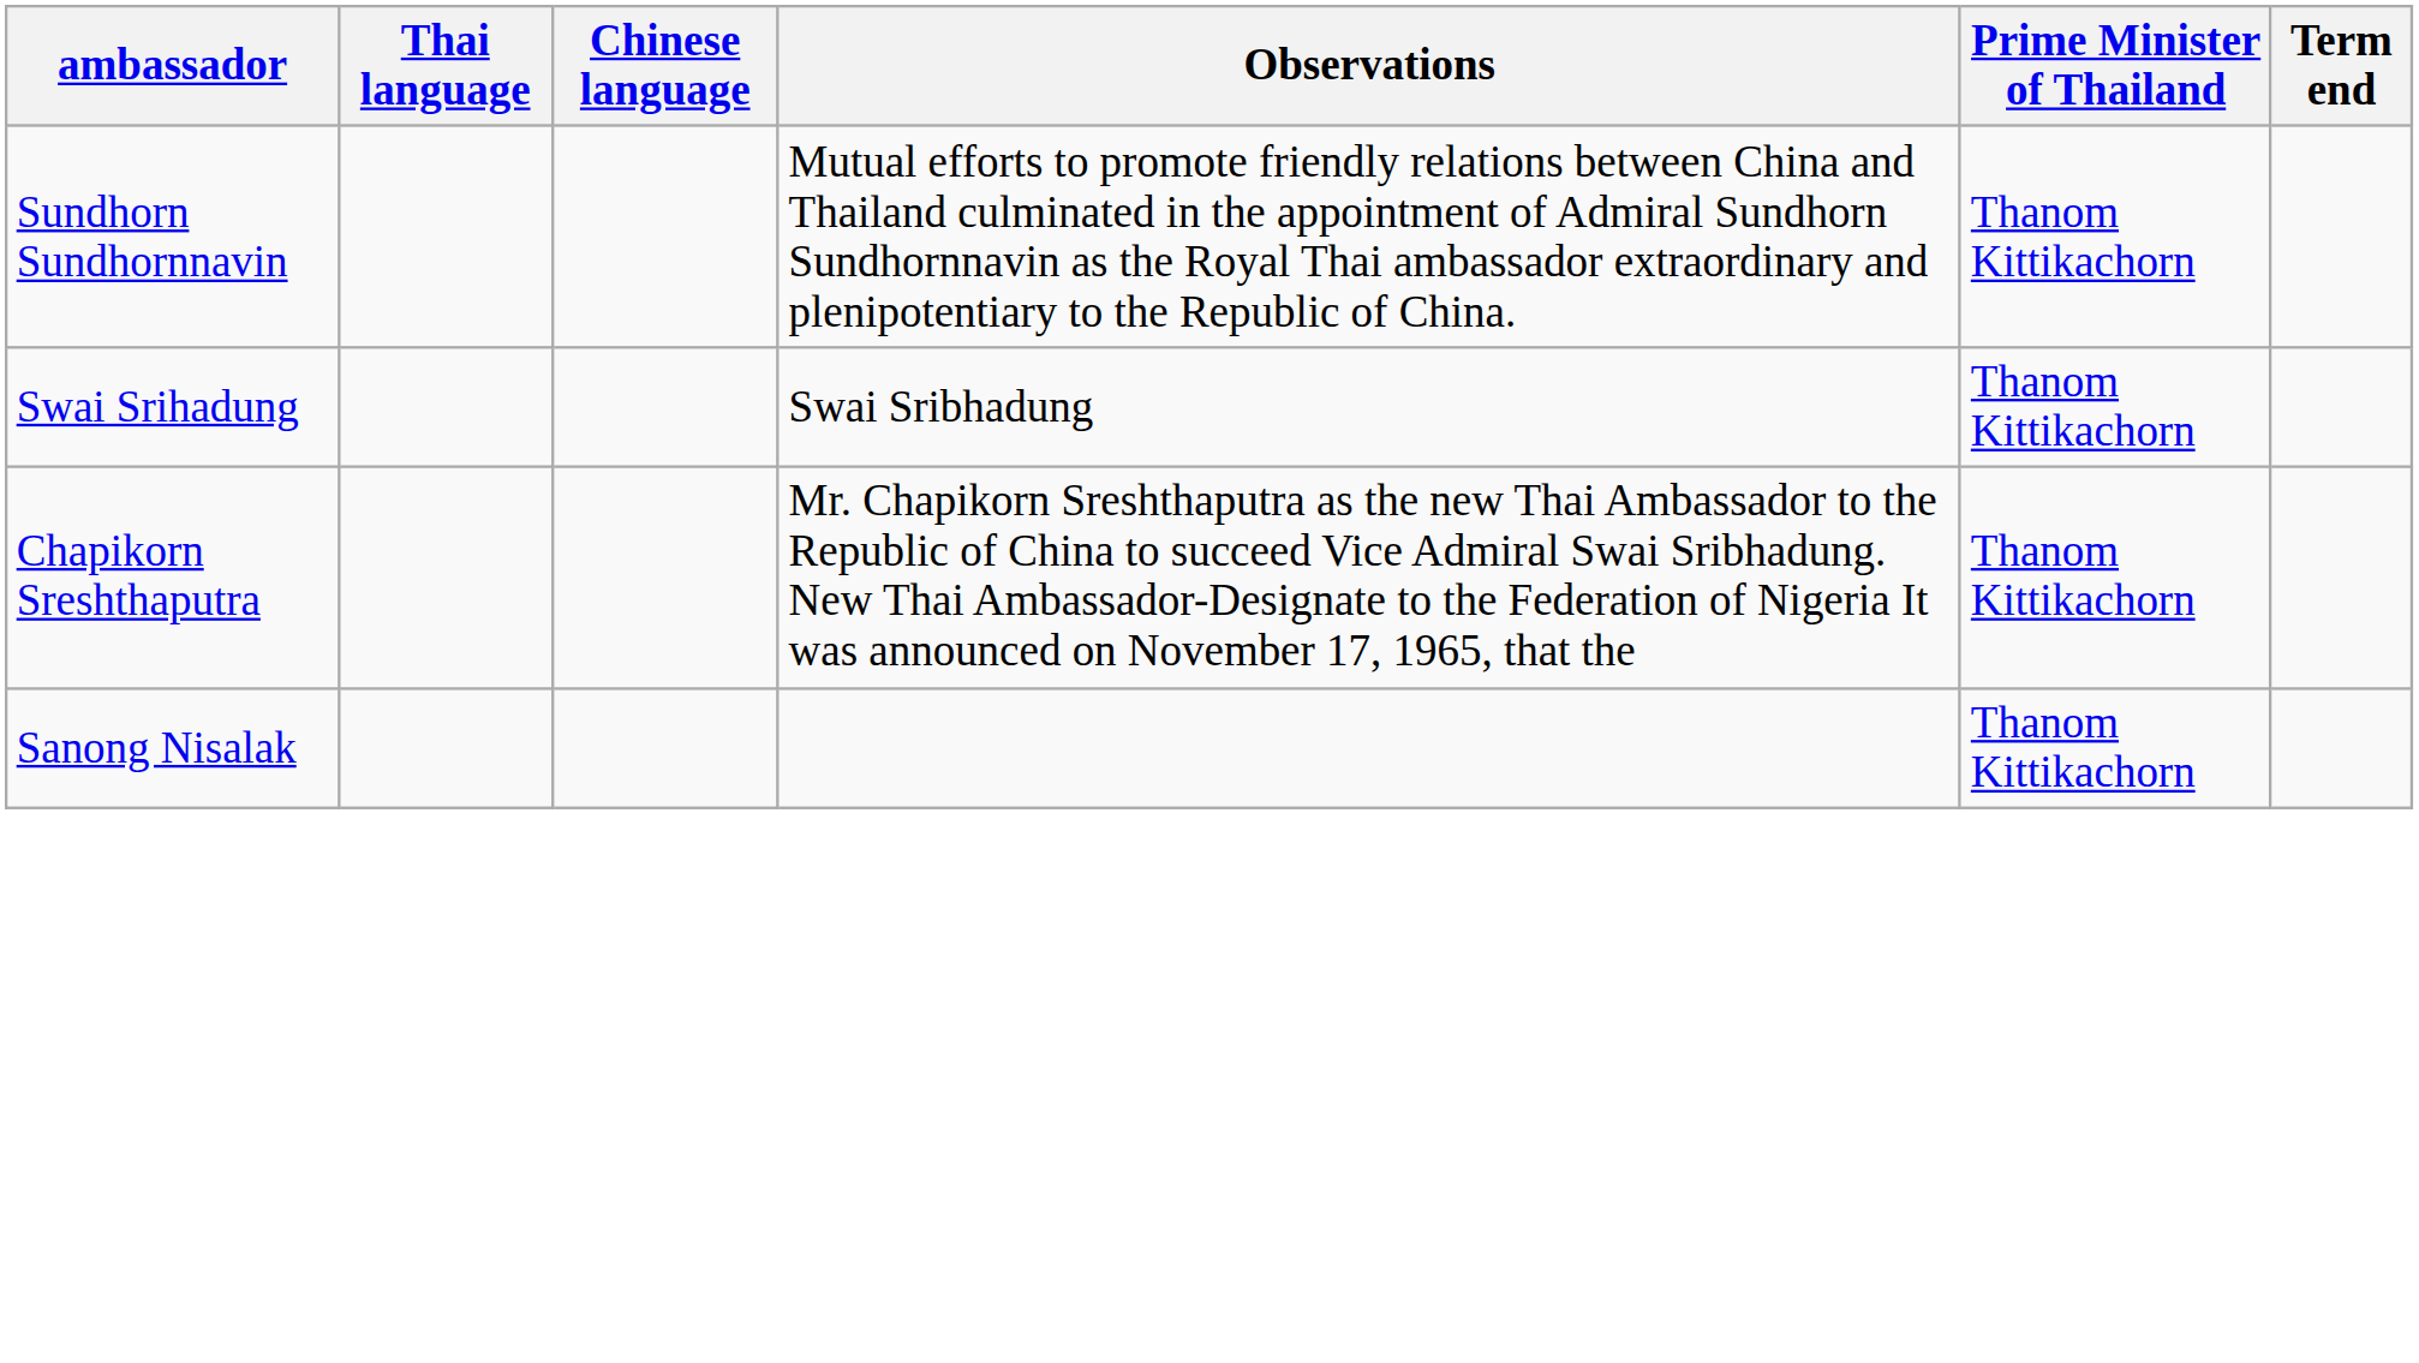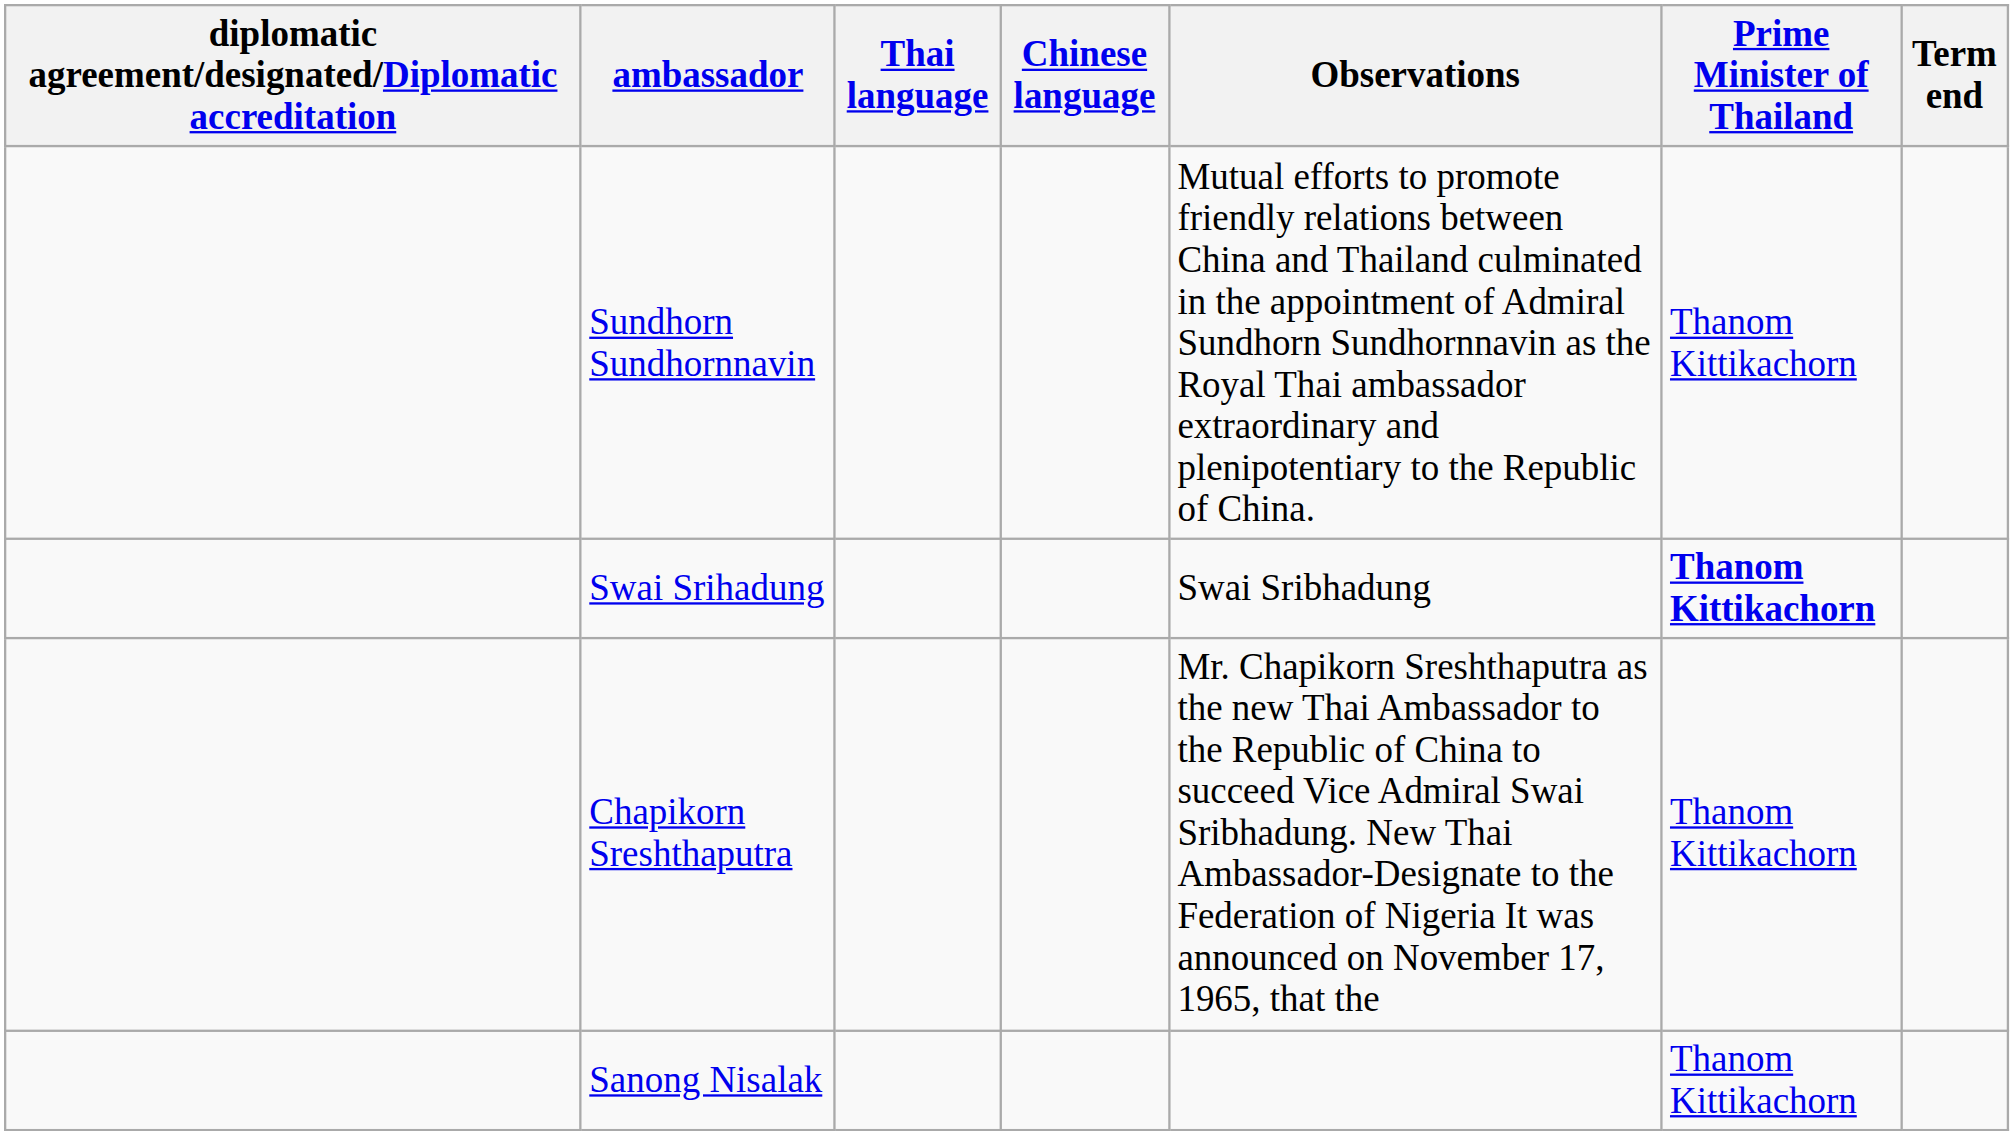+ column: diplomatic agreement/designated/Diplomatic accreditation
Swai Srihadung | Prime Minister of Thailand: normal -> bold
